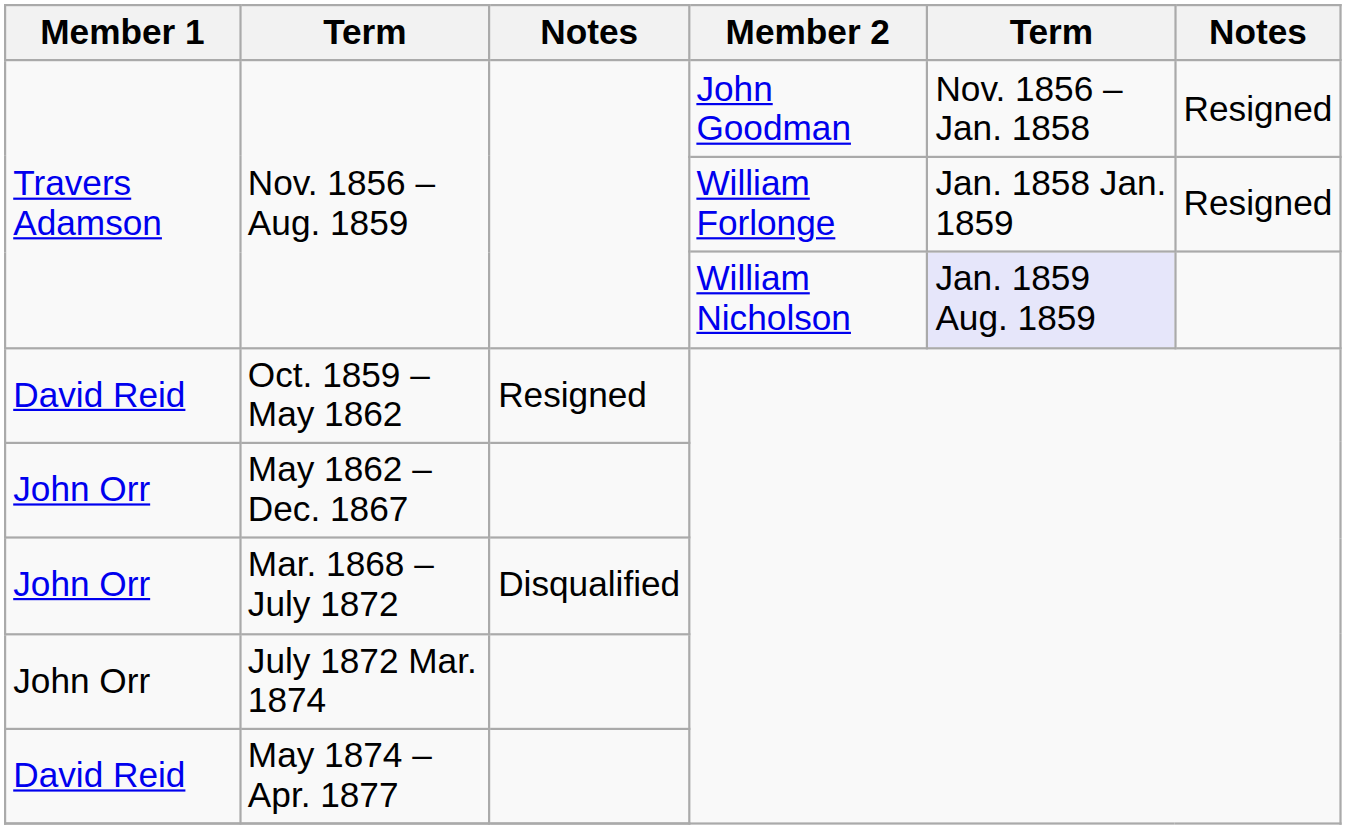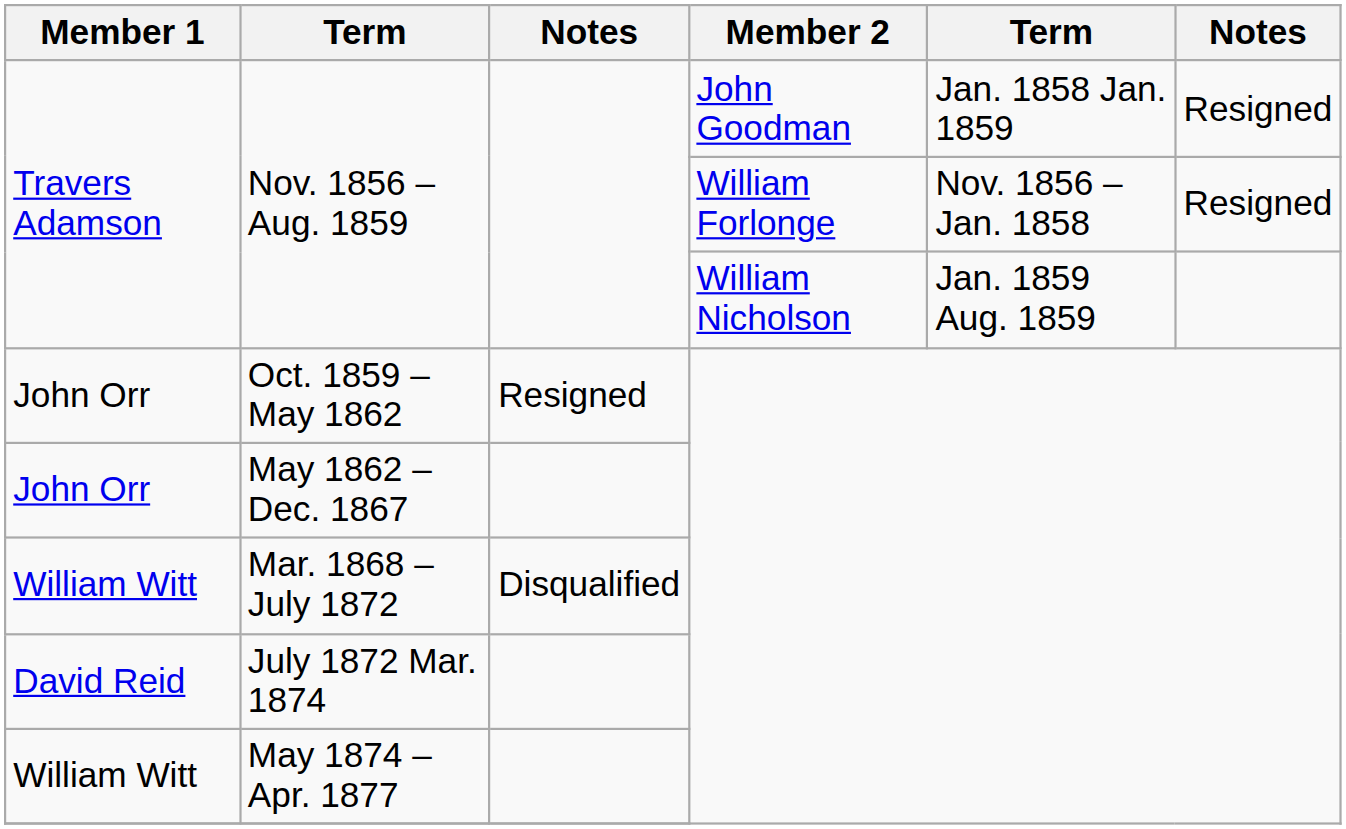Nov. 1856 – Aug. 1859 / John Goodman | column 5: Nov. 1856 – Jan. 1858 -> Jan. 1858 Jan. 1859
Nov. 1856 – Aug. 1859 / William Forlonge | column 5: Jan. 1858 Jan. 1859 -> Nov. 1856 – Jan. 1858
Nov. 1856 – Aug. 1859 / William Nicholson | column 5: lavender background -> no background
Oct. 1859 – May 1862 | Member 1: David Reid -> John Orr
Mar. 1868 – July 1872 | Member 1: John Orr -> William Witt
July 1872 Mar. 1874 | Member 1: John Orr -> David Reid
May 1874 – Apr. 1877 | Member 1: David Reid -> William Witt
